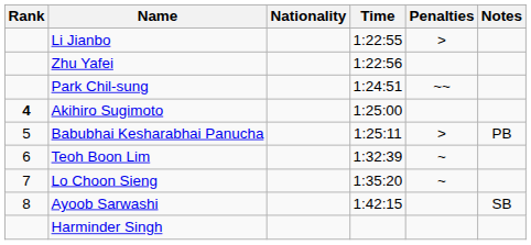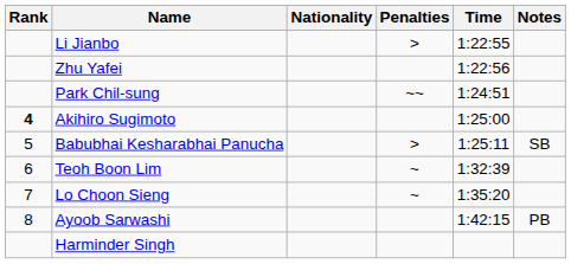columns swapped: Time <-> Penalties
Babubhai Kesharabhai Panucha | Notes: PB -> SB
Ayoob Sarwashi | Notes: SB -> PB
